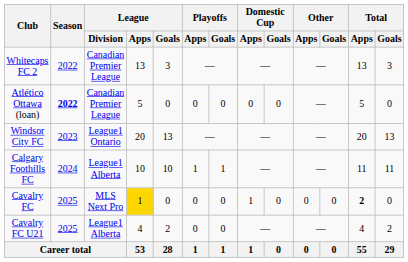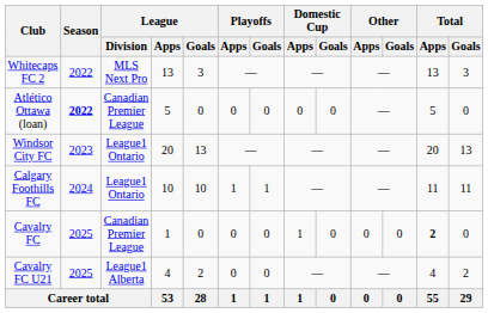Whitecaps FC 2 | League / Division: Canadian Premier League -> MLS Next Pro
Calgary Foothills FC | League / Division: League1 Alberta -> League1 Ontario
Cavalry FC | League / Division: MLS Next Pro -> Canadian Premier League
Cavalry FC | League / Apps: gold background -> no background
